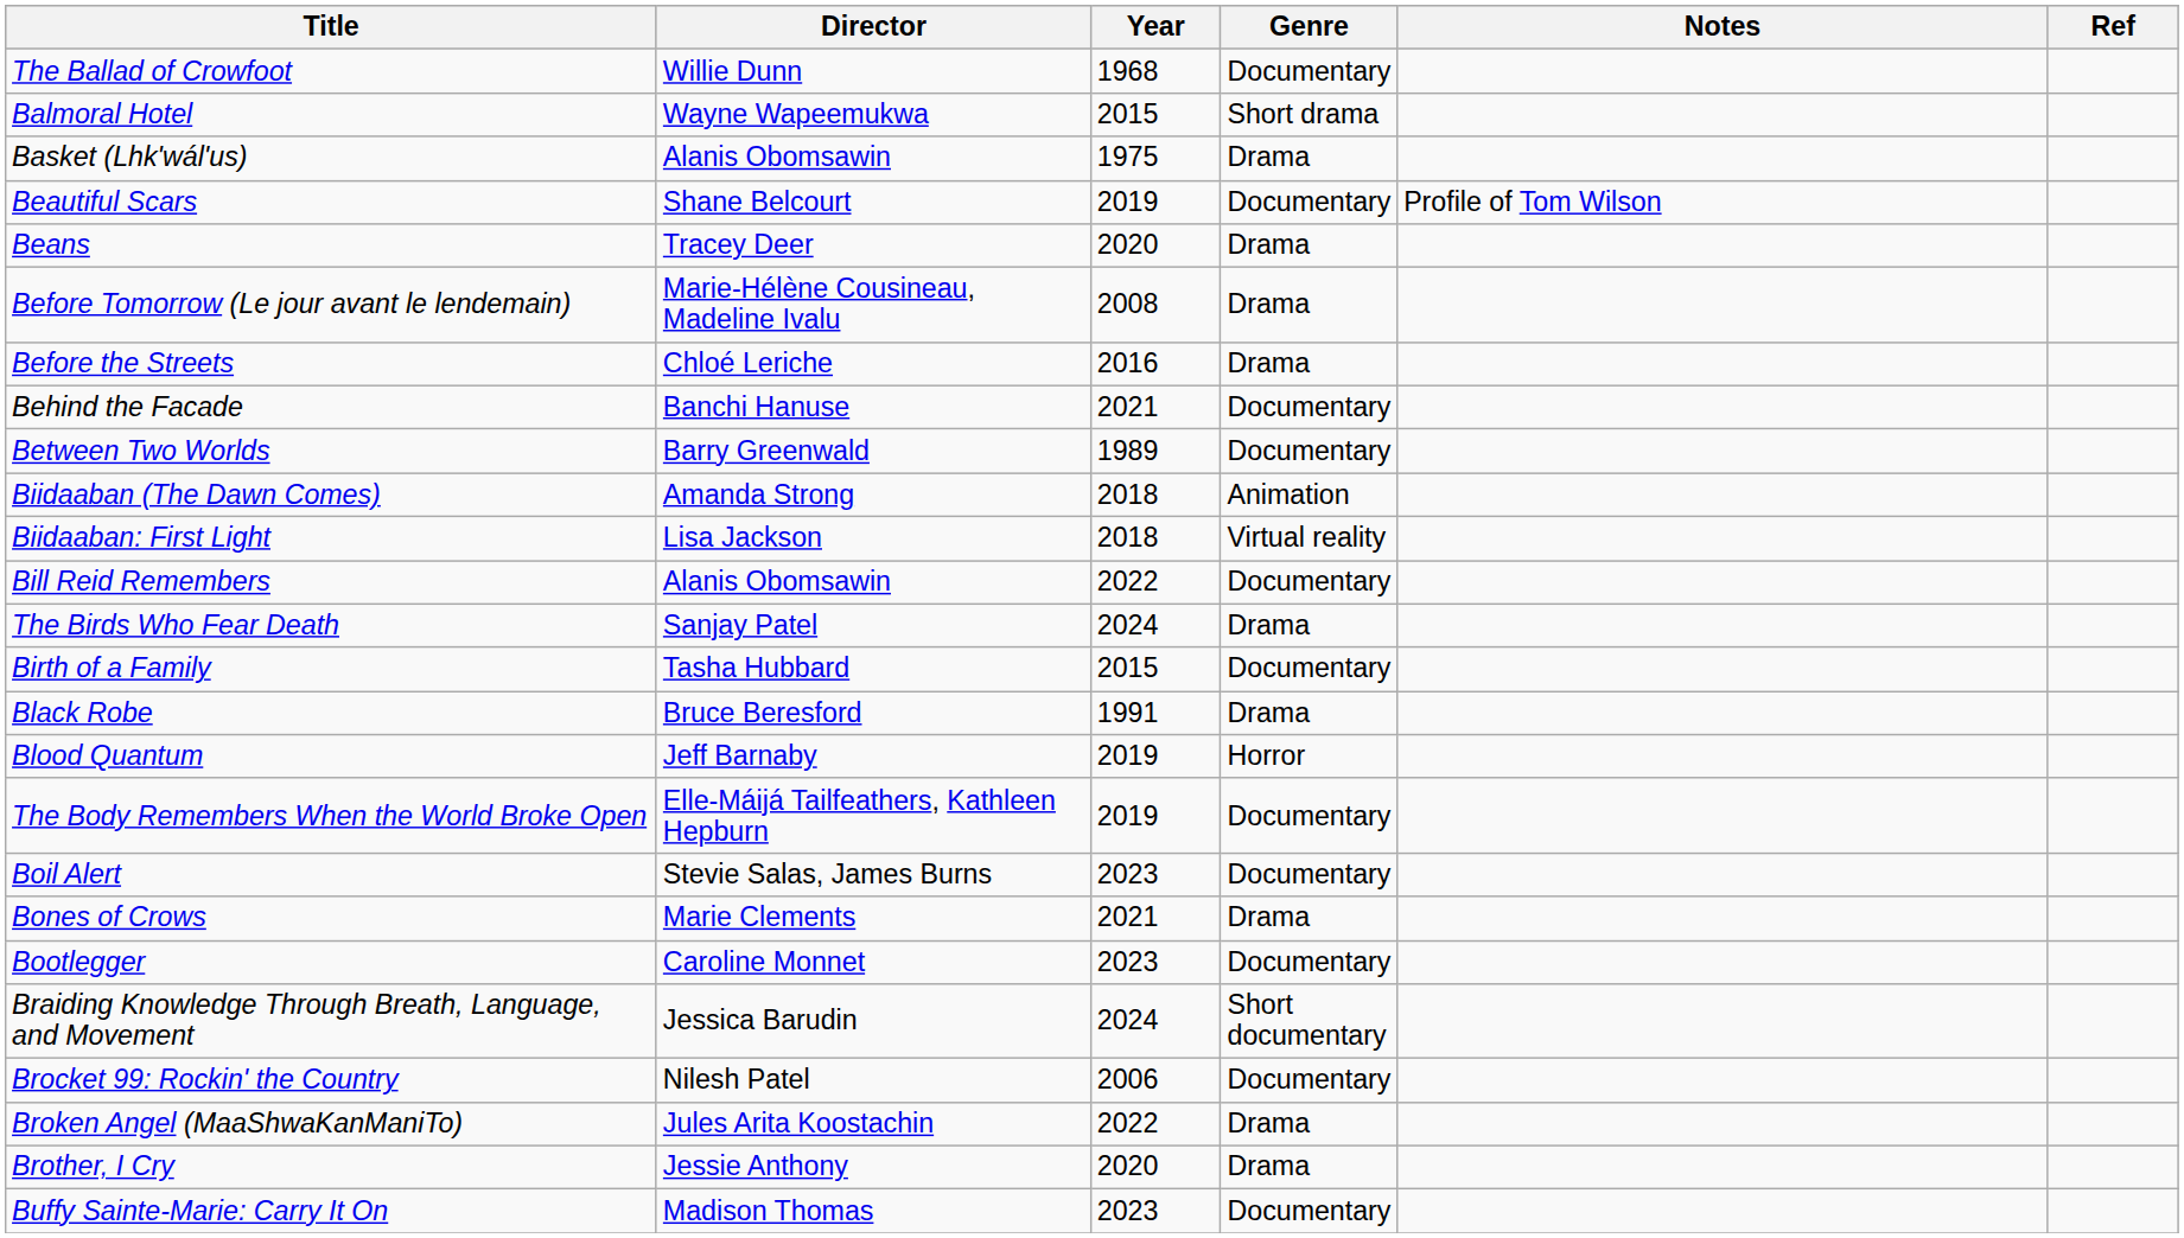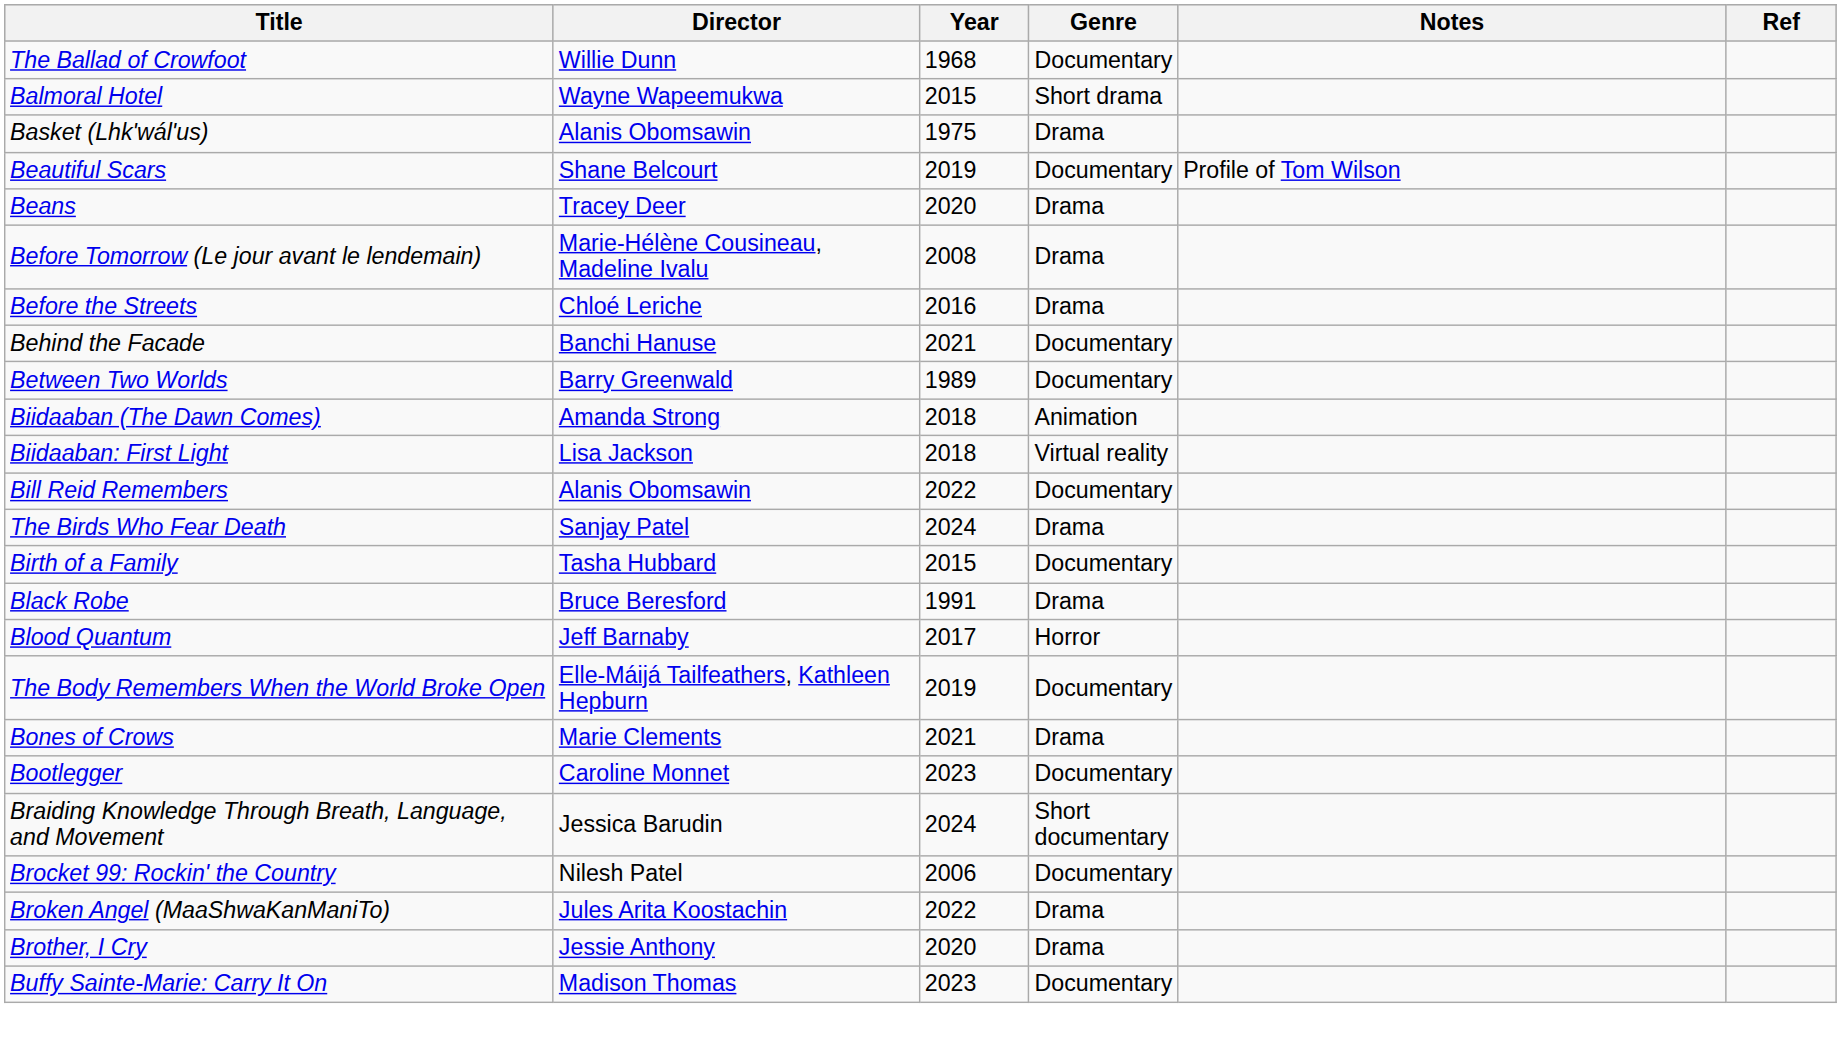Blood Quantum | Year: 2019 -> 2017
- row: Boil Alert | Stevie Salas, James Burns | 2023 | Documentary
